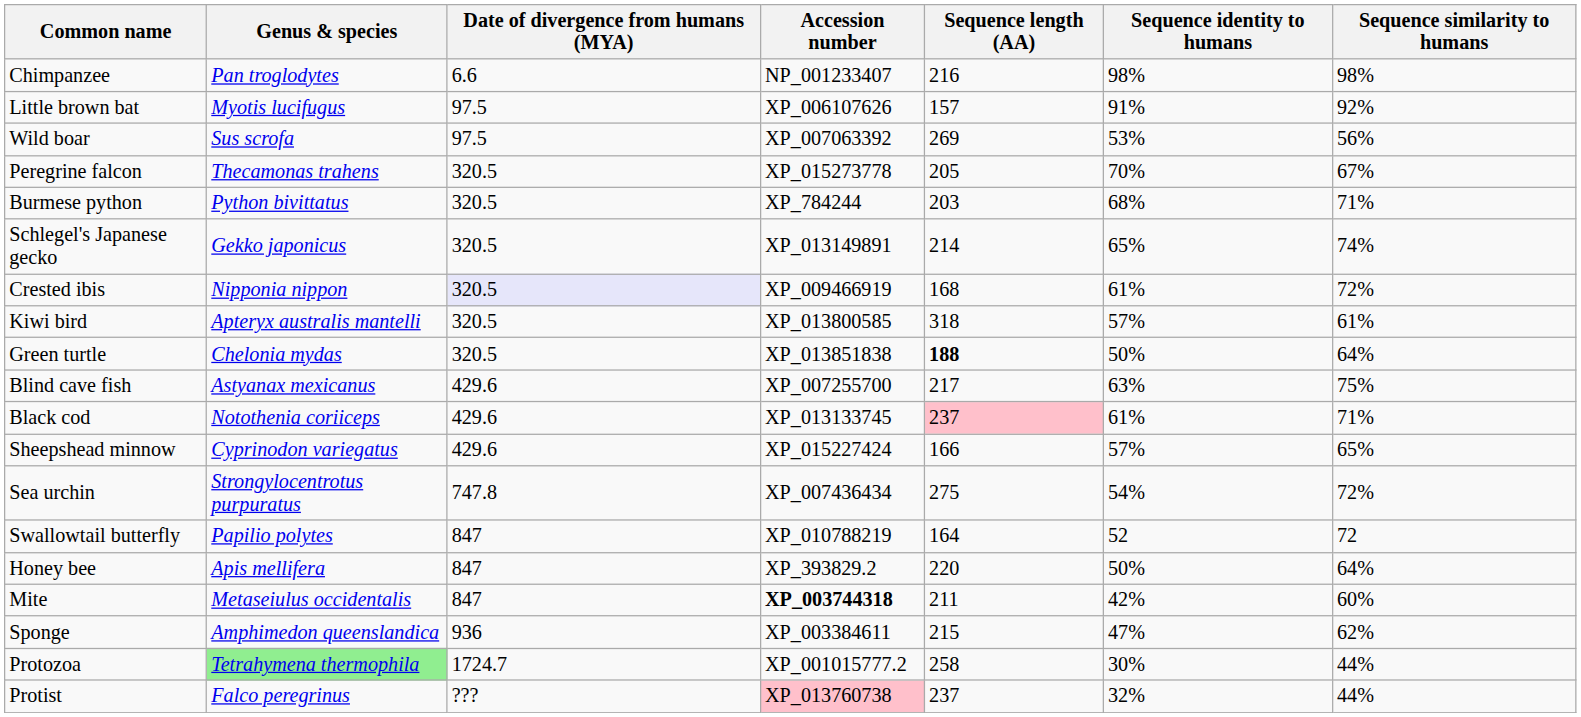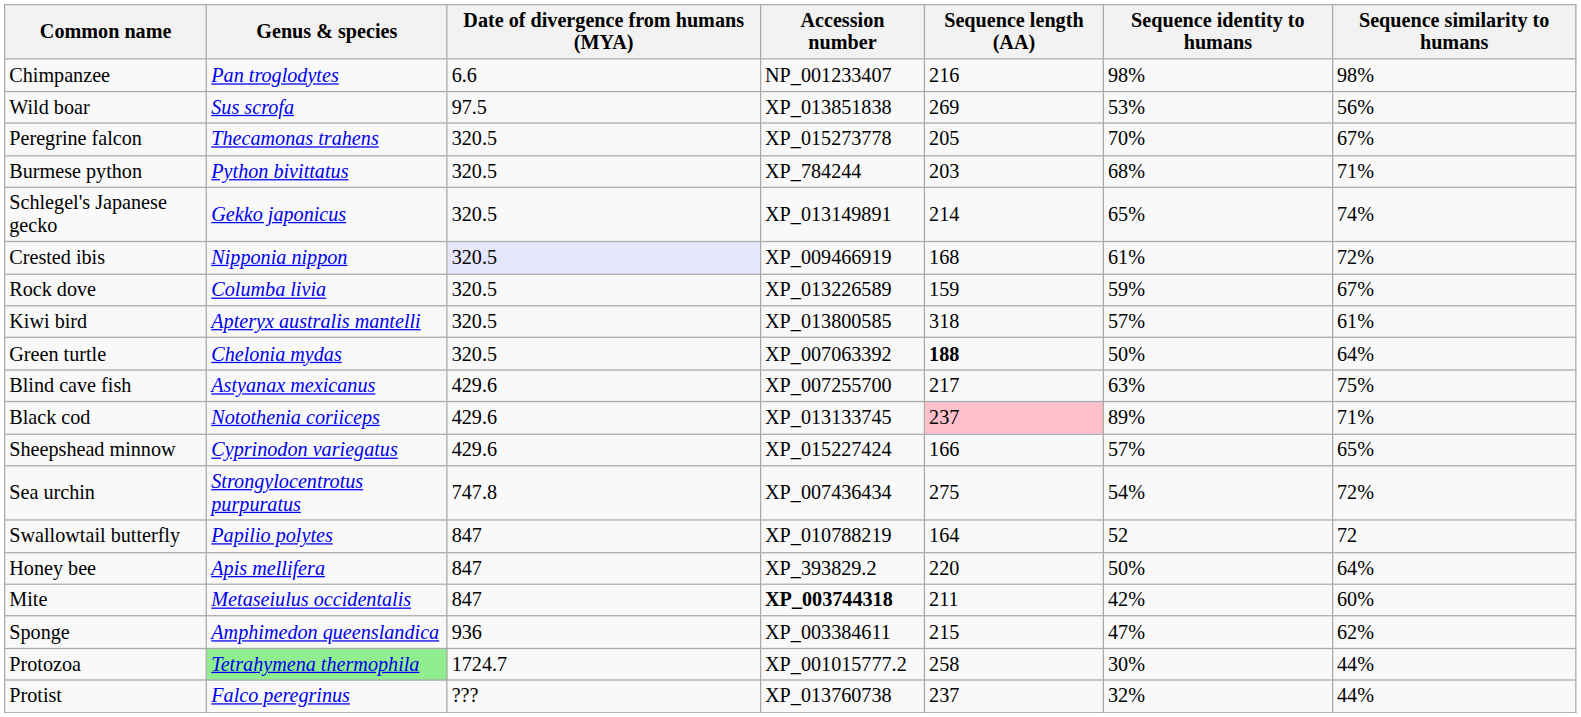- row: Little brown bat | Myotis lucifugus | 97.5 | XP_006107626 | 157 | 91% | 92%
Wild boar | Accession number: XP_007063392 -> XP_013851838
+ row: Rock dove | Columba livia | 320.5 | XP_013226589 | 159 | 59% | 67%
Green turtle | Accession number: XP_013851838 -> XP_007063392
Black cod | Sequence identity to humans: 61% -> 89%
Protist | Accession number: pink background -> no background
